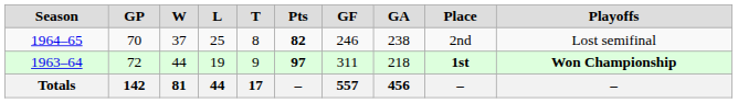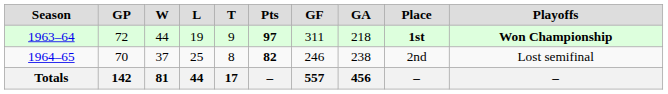rows swapped: 1963–64 <-> 1964–65
